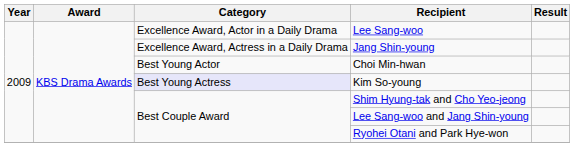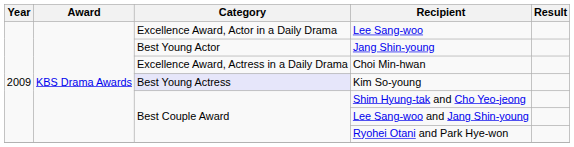Jang Shin-young | Category: Excellence Award, Actress in a Daily Drama -> Best Young Actor
Choi Min-hwan | Category: Best Young Actor -> Excellence Award, Actress in a Daily Drama
